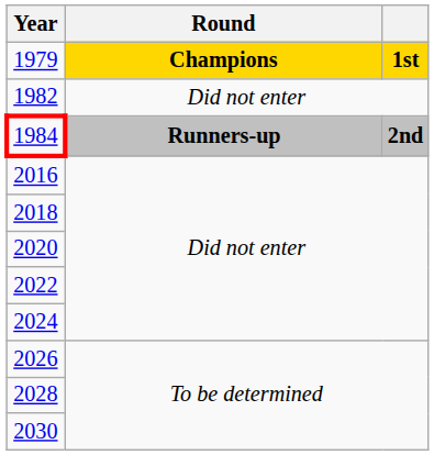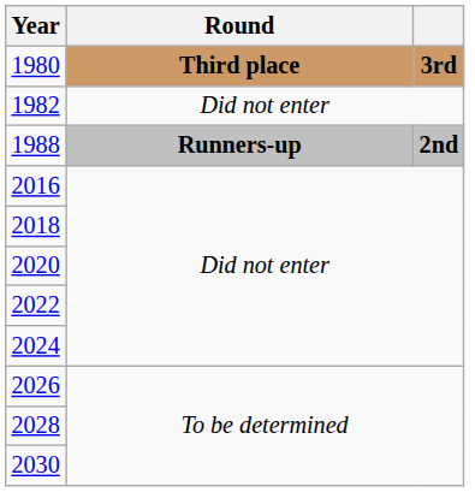- row: 1979 | Champions | 1st
+ row: 1980 | Third place | 3rd
- row: 1984 | Runners-up | 2nd
+ row: 1988 | Runners-up | 2nd
